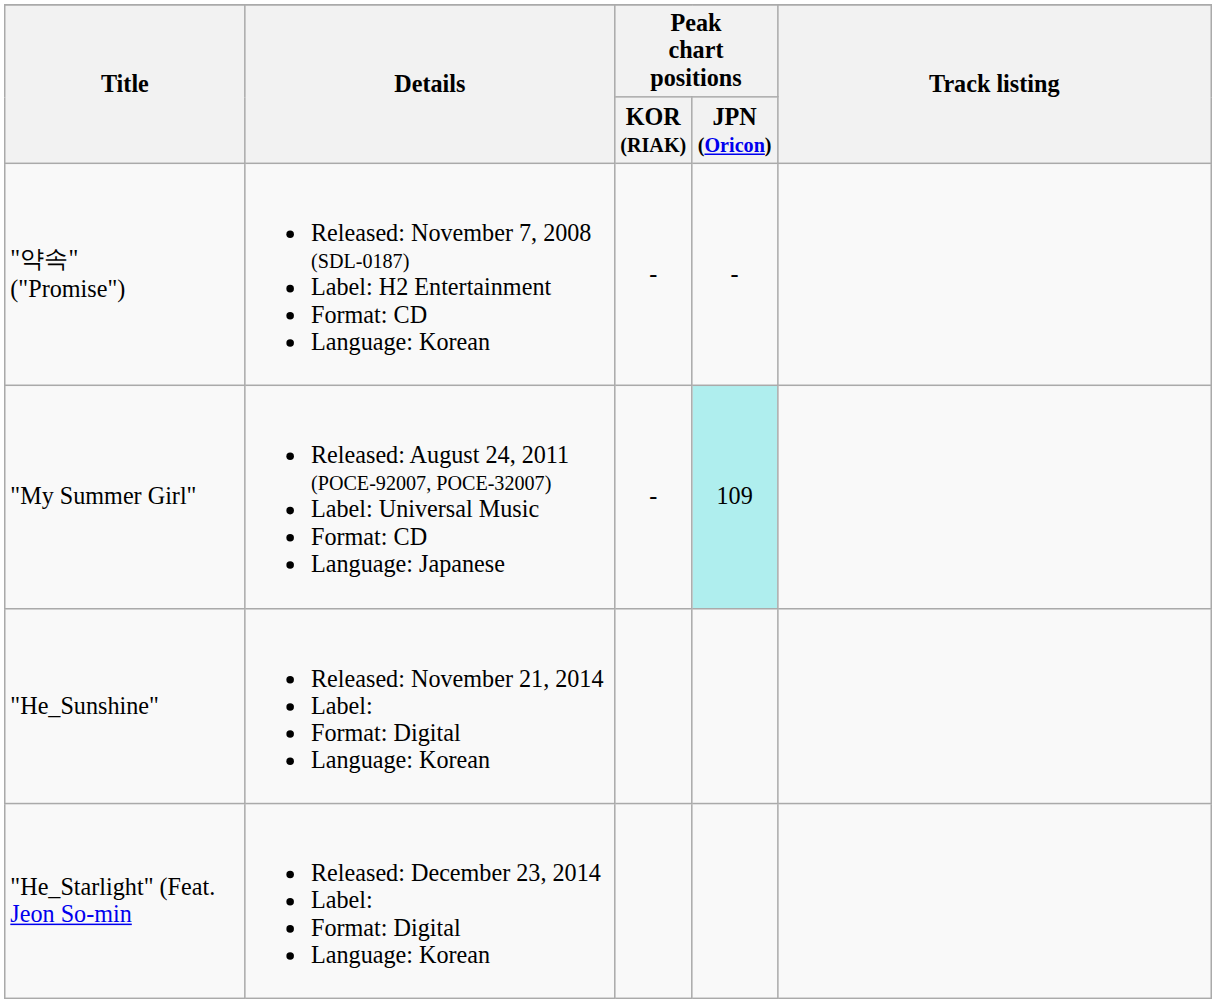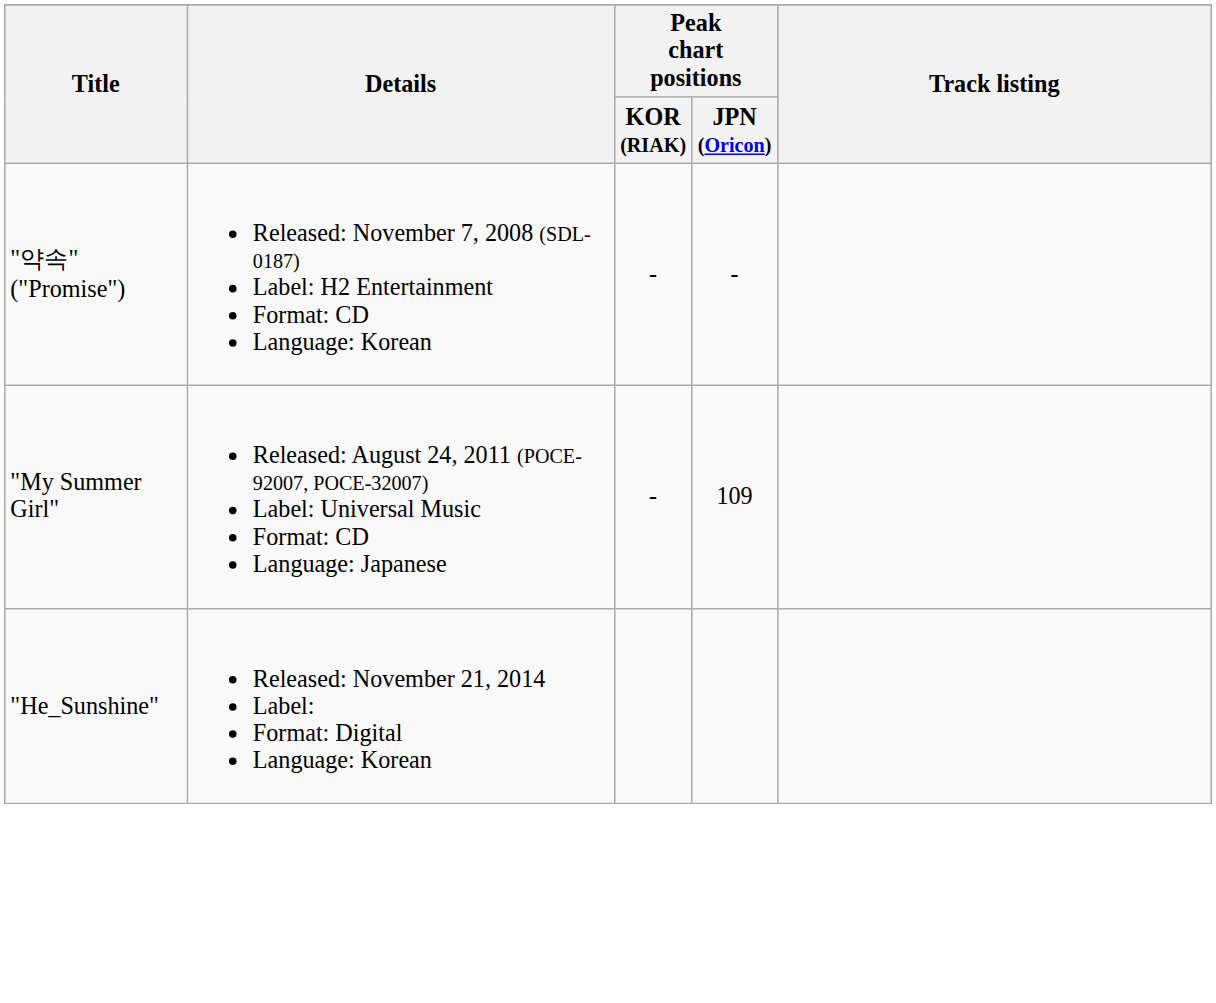"My Summer Girl" | Peak chart positions / JPN (Oricon): paleturquoise background -> no background
- row: "He_Starlight" (Feat. Jeon So-min | Released: December 23, 2014 Label: Format: Digital Language: Korean
